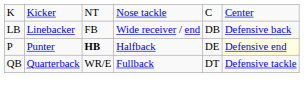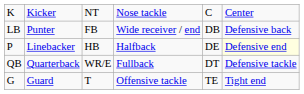LB | column 2: Linebacker -> Punter
P | column 2: Punter -> Linebacker
P | column 3: bold -> normal
+ row: G | Guard | T | Offensive tackle | TE | Tight end
